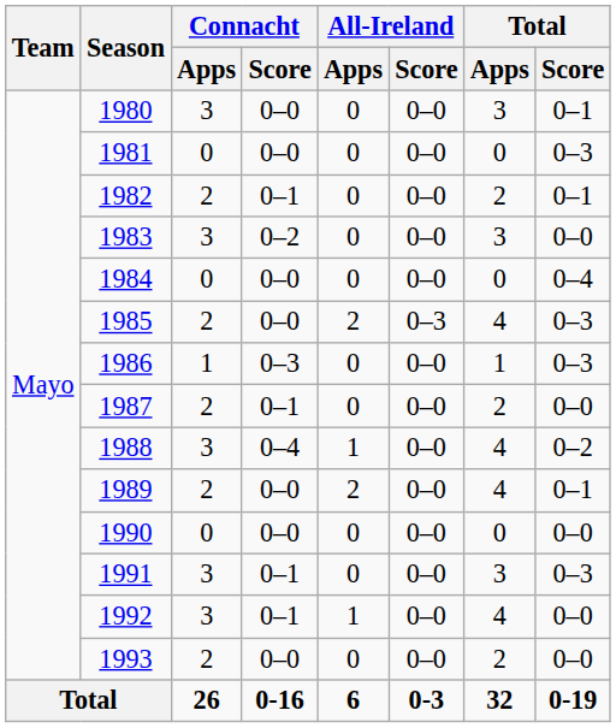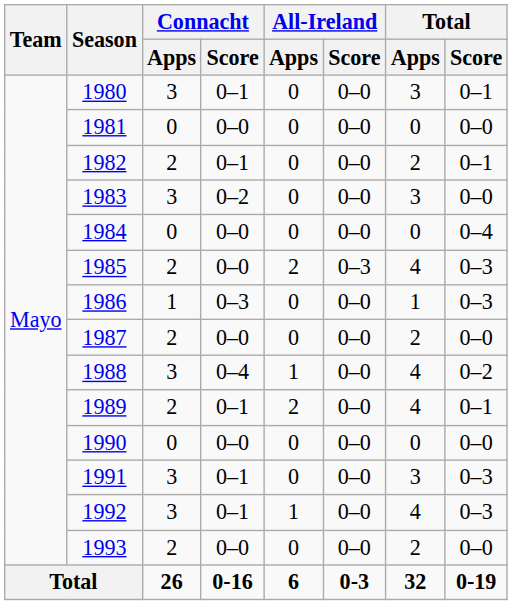1980 | Connacht / Score: 0–0 -> 0–1
1981 | Total / Score: 0–3 -> 0–0
1987 | Connacht / Score: 0–1 -> 0–0
1989 | Connacht / Score: 0–0 -> 0–1
1992 | Total / Score: 0–0 -> 0–3
